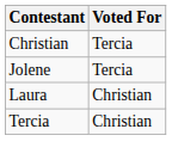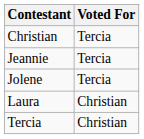+ row: Jeannie | Tercia
